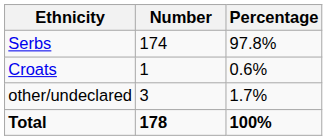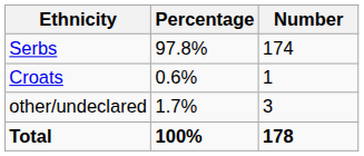columns swapped: Number <-> Percentage
